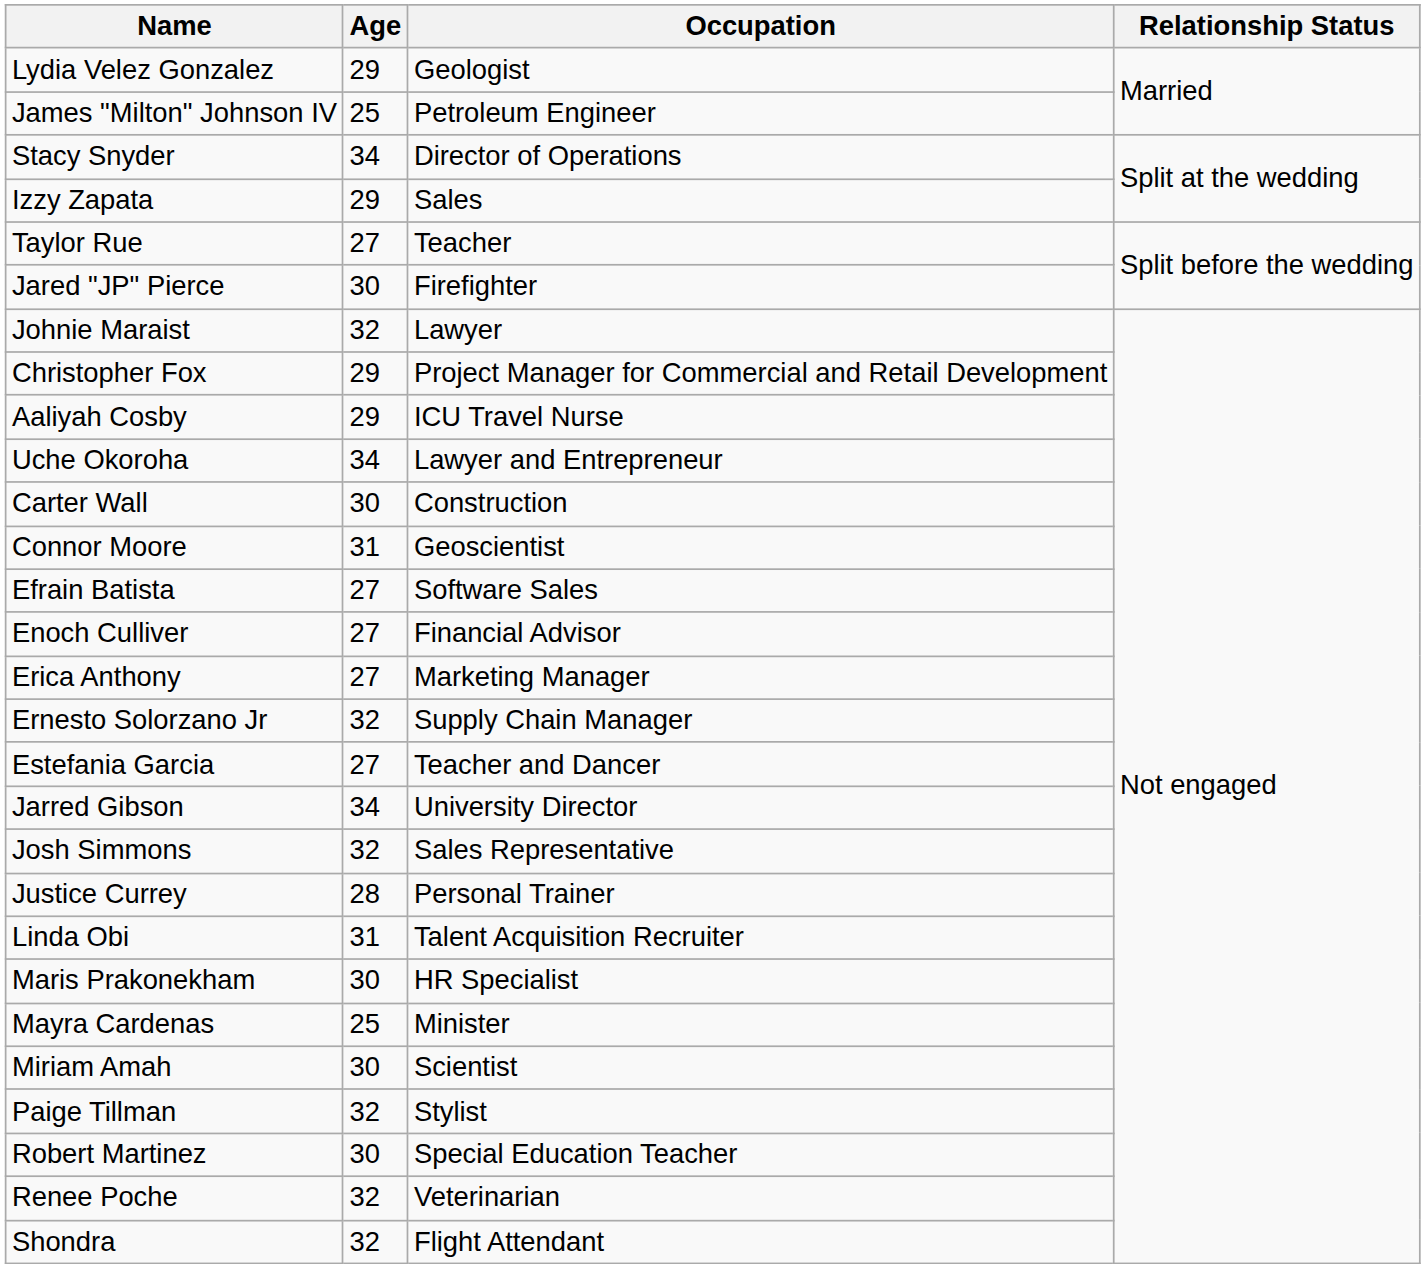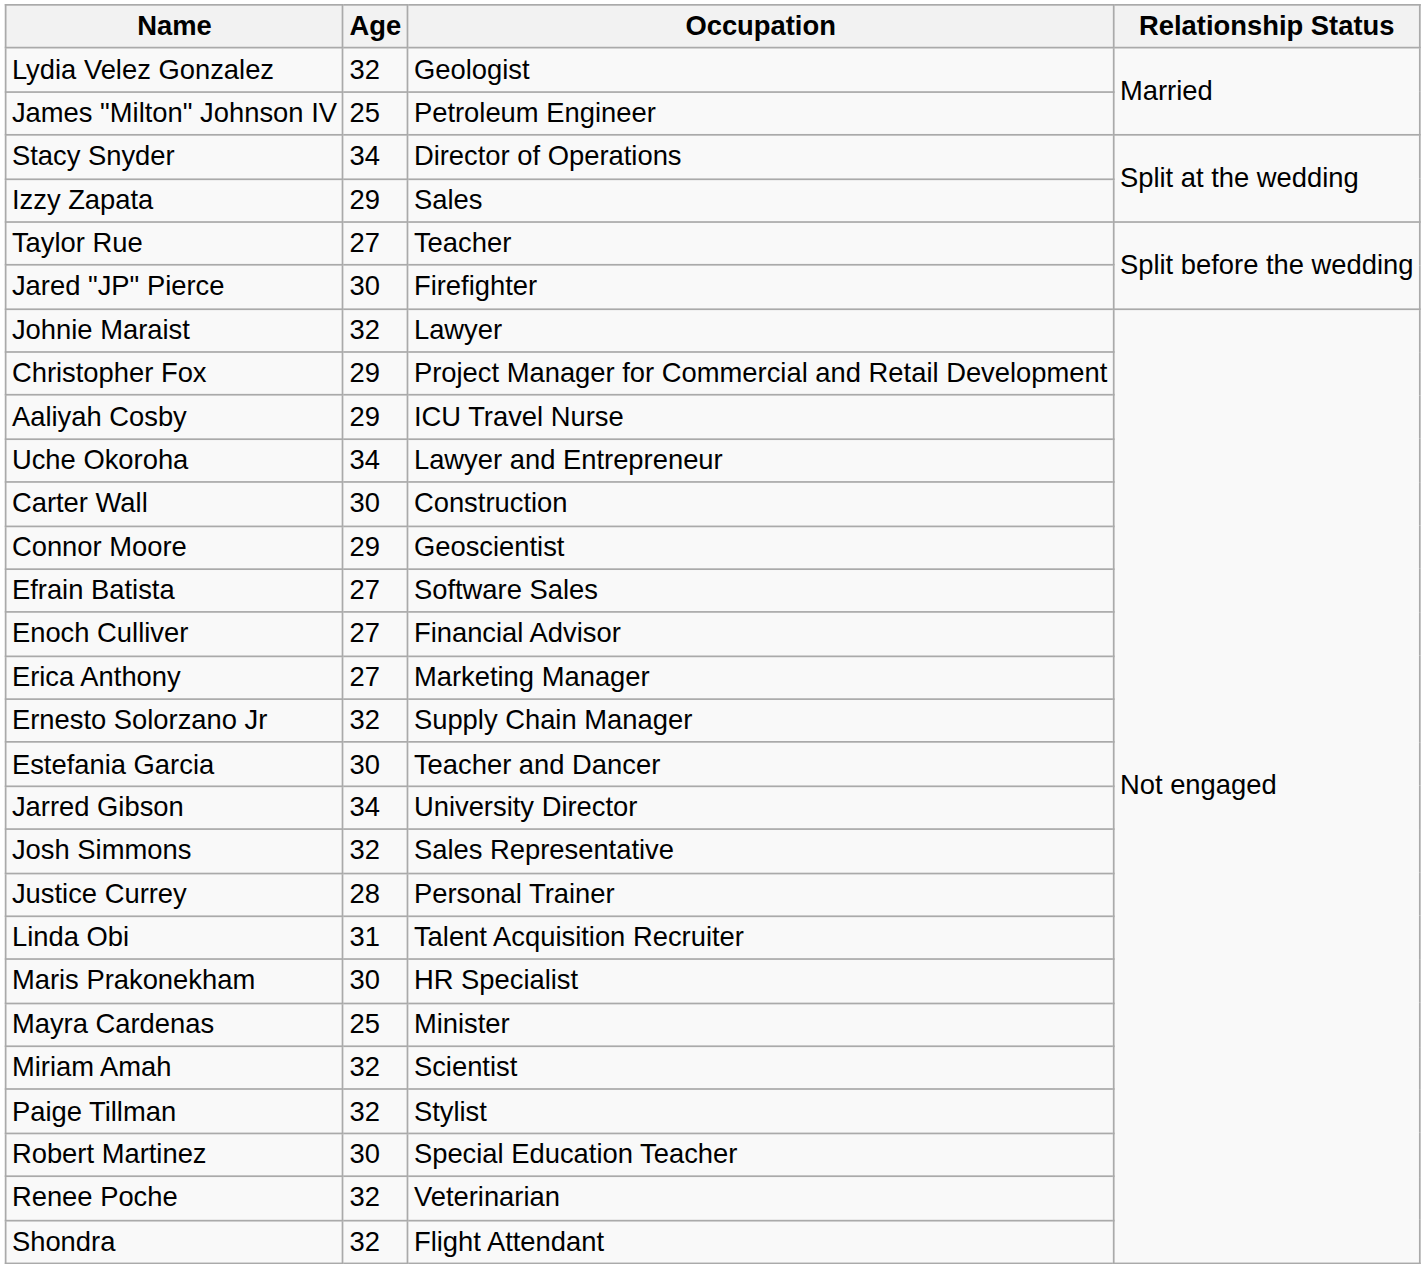Lydia Velez Gonzalez | Age: 29 -> 32
Connor Moore | Age: 31 -> 29
Estefania Garcia | Age: 27 -> 30
Miriam Amah | Age: 30 -> 32
